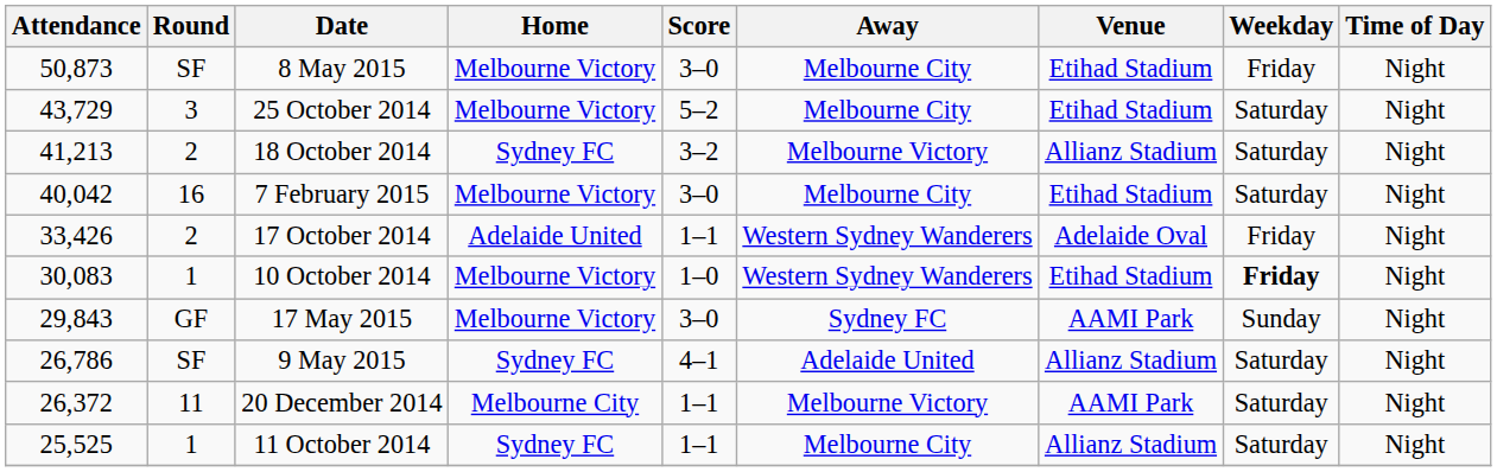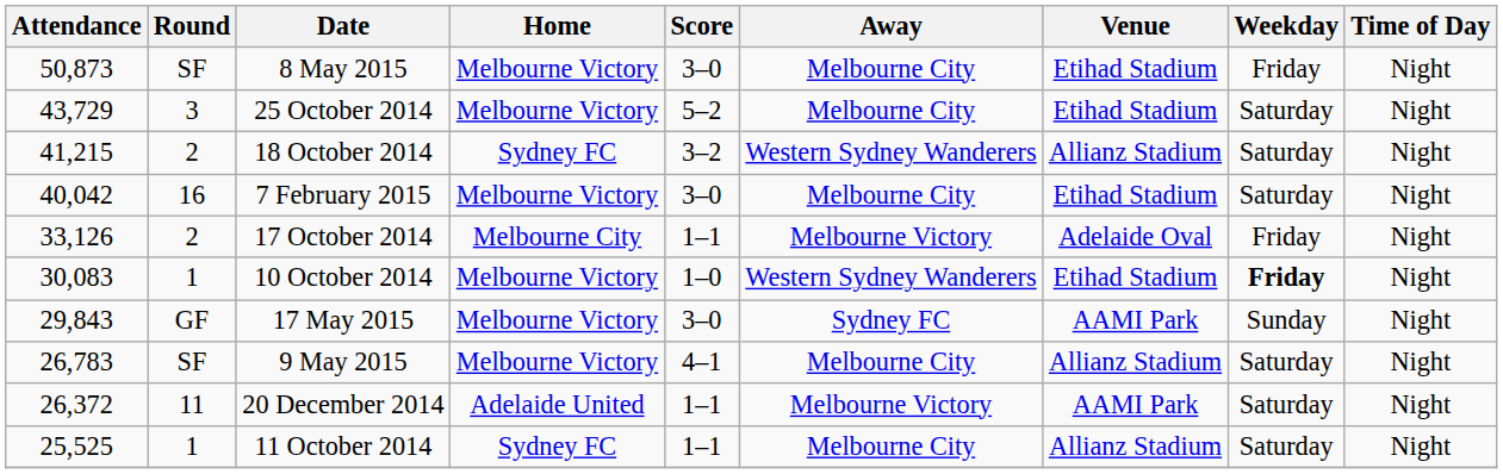18 October 2014 | Attendance: 41,213 -> 41,215
18 October 2014 | Away: Melbourne Victory -> Western Sydney Wanderers
17 October 2014 | Attendance: 33,426 -> 33,126
17 October 2014 | Home: Adelaide United -> Melbourne City
17 October 2014 | Away: Western Sydney Wanderers -> Melbourne Victory
9 May 2015 | Attendance: 26,786 -> 26,783
9 May 2015 | Home: Sydney FC -> Melbourne Victory
9 May 2015 | Away: Adelaide United -> Melbourne City
20 December 2014 | Home: Melbourne City -> Adelaide United
